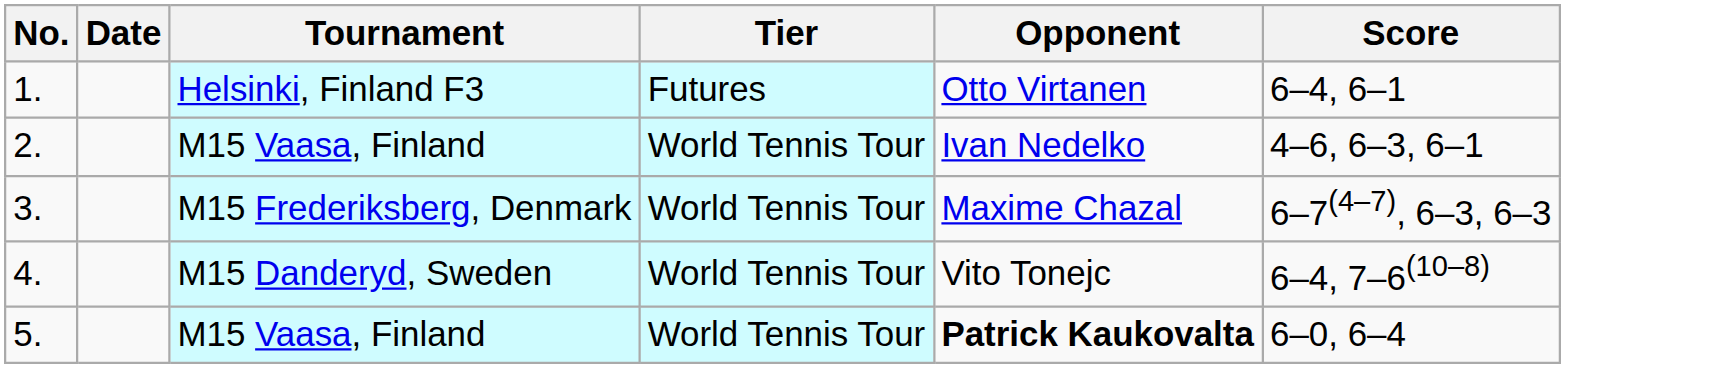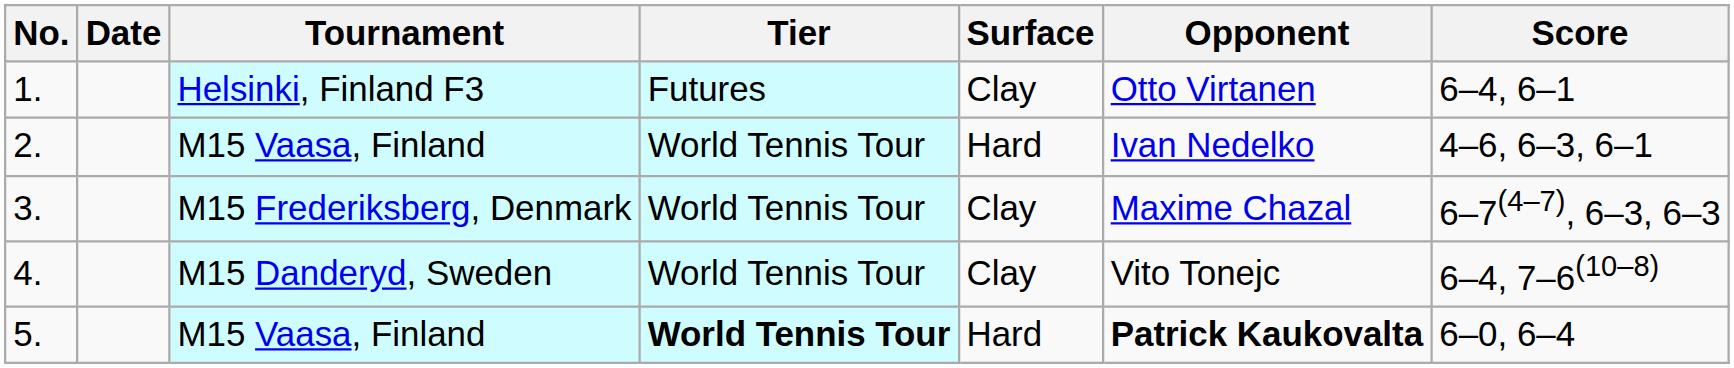+ column: Surface | Clay | Hard | Clay | Clay | Hard
5. | Tier: normal -> bold
